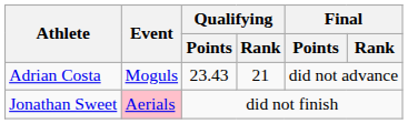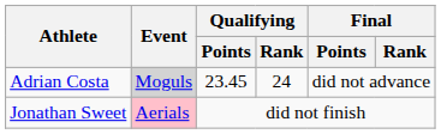Adrian Costa | Event: no background -> lightgrey background
Adrian Costa | Qualifying / Points: 23.43 -> 23.45
Adrian Costa | Qualifying / Rank: 21 -> 24
